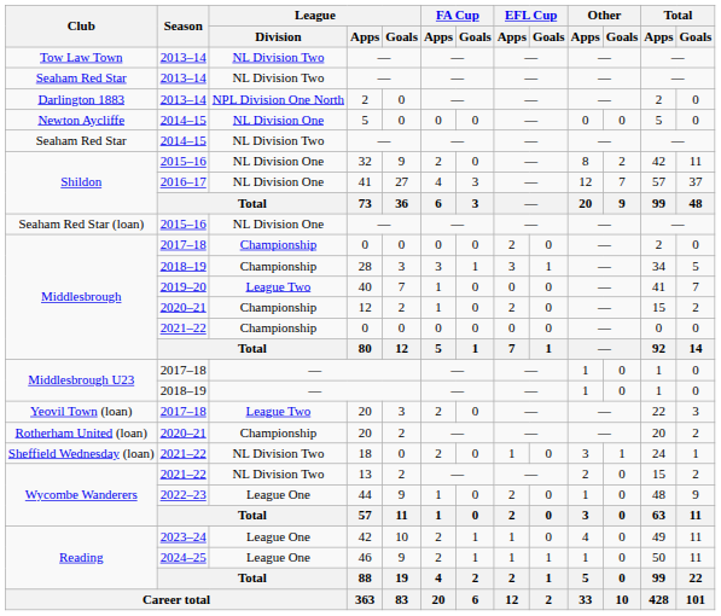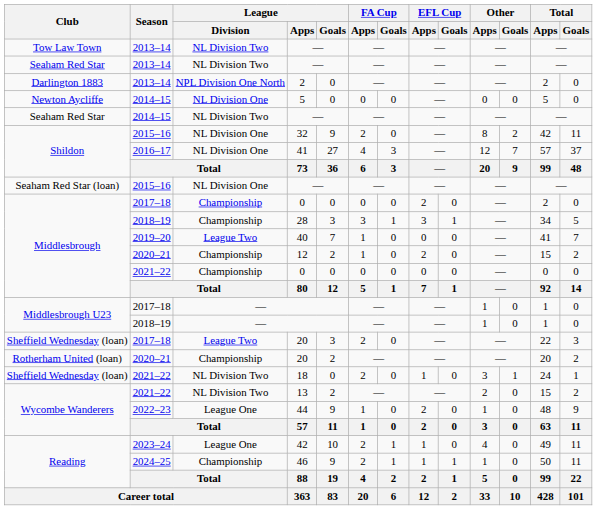2017–18 / 20 | Club: Yeovil Town (loan) -> Sheffield Wednesday (loan)
46 | League / Division: League One -> Championship
